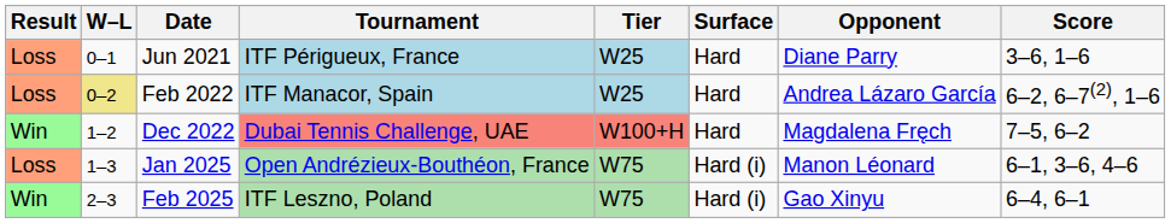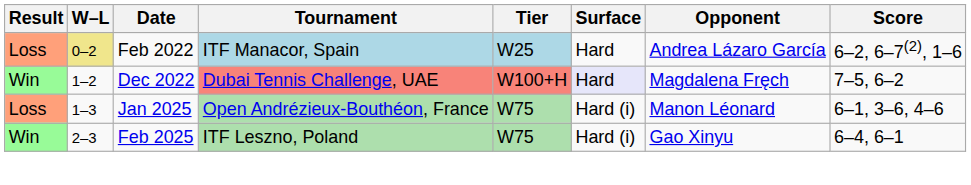- row: Loss | 0–1 | Jun 2021 | ITF Périgueux, France | W25 | Hard | Diane Parry | 3–6, 1–6
Dec 2022 | Surface: no background -> lavender background
